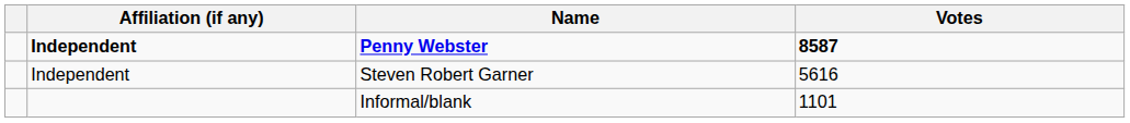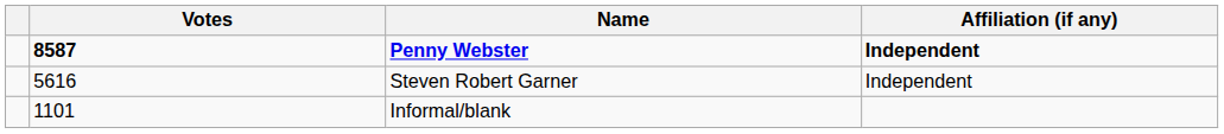columns swapped: Affiliation (if any) <-> Votes
